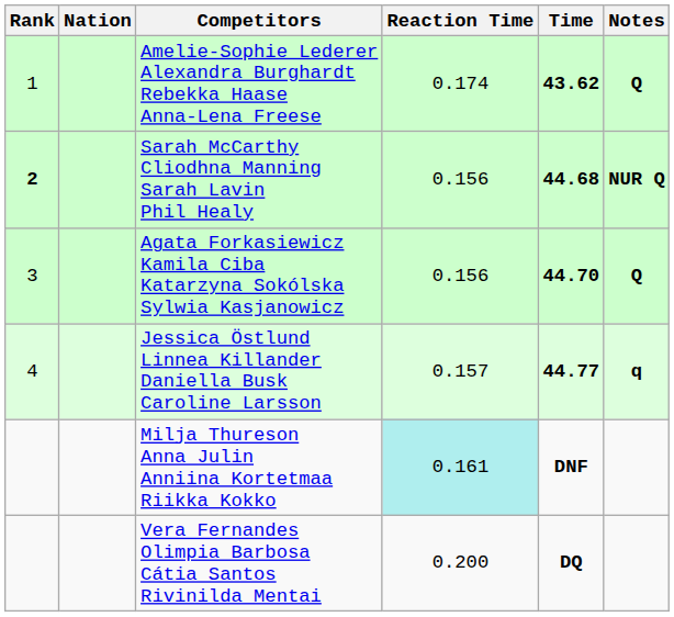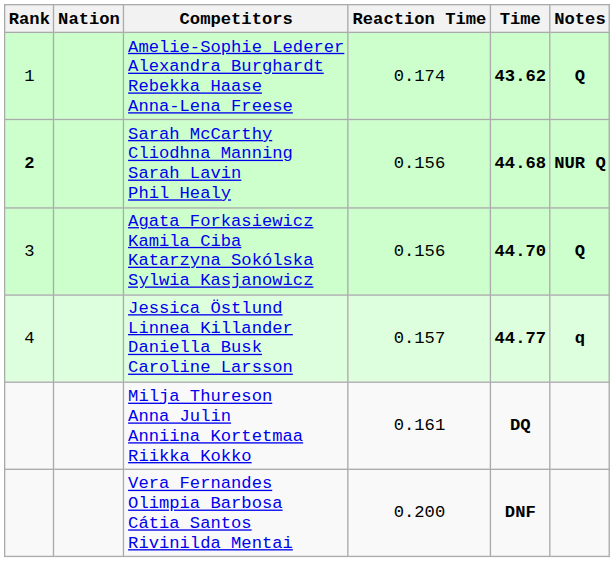Milja Thureson Anna Julin Anniina Kortetmaa Riikka Kokko | Reaction Time: paleturquoise background -> no background
Milja Thureson Anna Julin Anniina Kortetmaa Riikka Kokko | Time: DNF -> DQ
Vera Fernandes Olimpia Barbosa Cátia Santos Rivinilda Mentai | Time: DQ -> DNF
